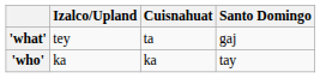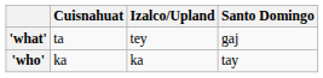columns swapped: Izalco/Upland <-> Cuisnahuat
